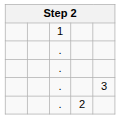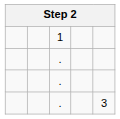- row: . | 2
